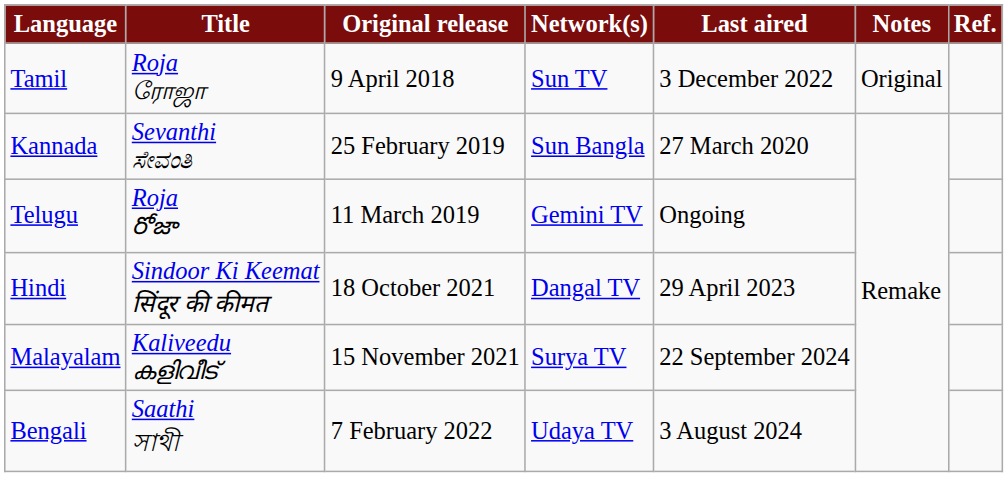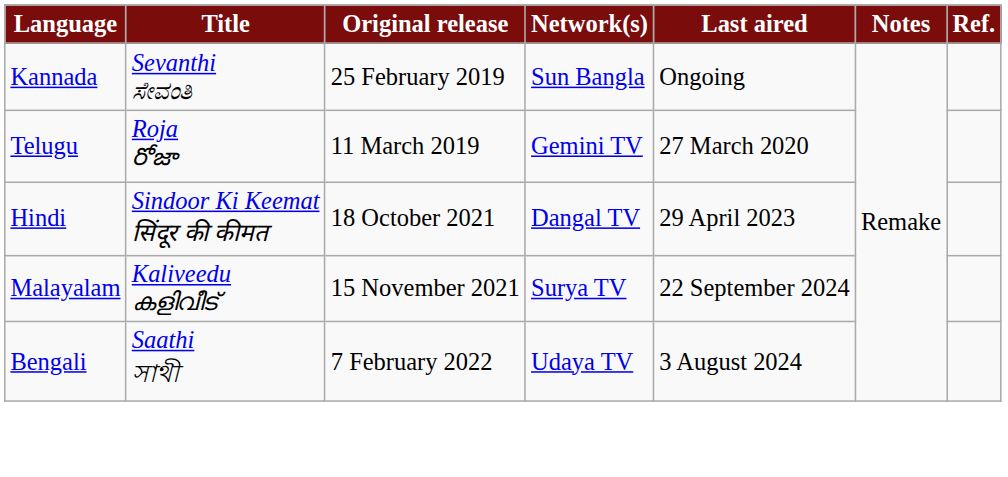- row: Tamil | Roja ரோஜா | 9 April 2018 | Sun TV | 3 December 2022 | Original
Kannada | Last aired: 27 March 2020 -> Ongoing
Telugu | Last aired: Ongoing -> 27 March 2020
